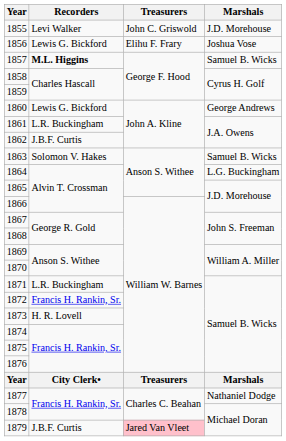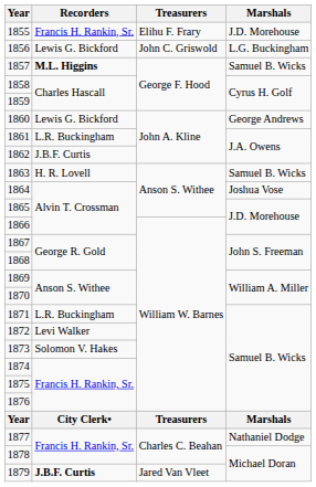1855 | Recorders: Levi Walker -> Francis H. Rankin, Sr.
1855 | Treasurers: John C. Griswold -> Elihu F. Frary
1856 | Treasurers: Elihu F. Frary -> John C. Griswold
1856 | Marshals: Joshua Vose -> L.G. Buckingham
1863 | Recorders: Solomon V. Hakes -> H. R. Lovell
1864 | Marshals: L.G. Buckingham -> Joshua Vose
1872 | Recorders: Francis H. Rankin, Sr. -> Levi Walker
1873 | Recorders: H. R. Lovell -> Solomon V. Hakes
1879 | Recorders: normal -> bold
1879 | Treasurers: pink background -> no background
